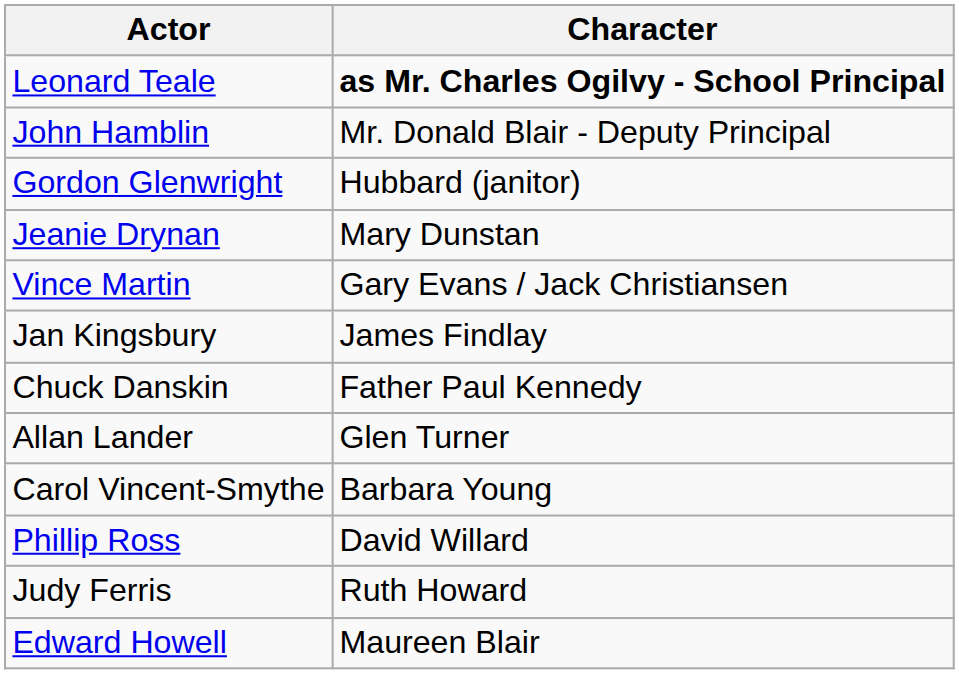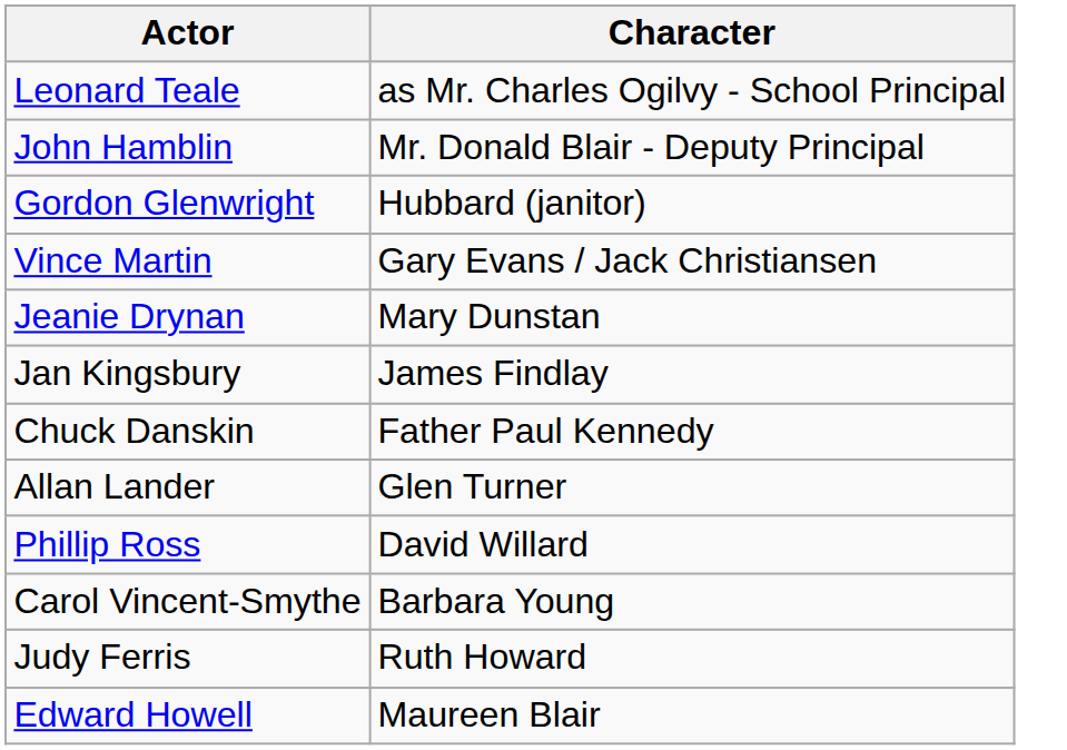Leonard Teale | Character: bold -> normal
rows swapped: Jeanie Drynan <-> Vince Martin
rows swapped: Carol Vincent-Smythe <-> Phillip Ross
